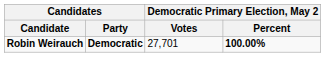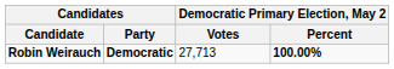Robin Weirauch | Democratic Primary Election, May 2 / Votes: 27,701 -> 27,713
